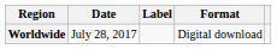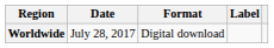columns swapped: Format <-> Label
